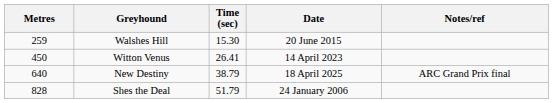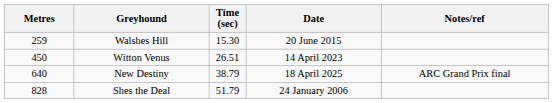Witton Venus | Time (sec): 26.41 -> 26.51
